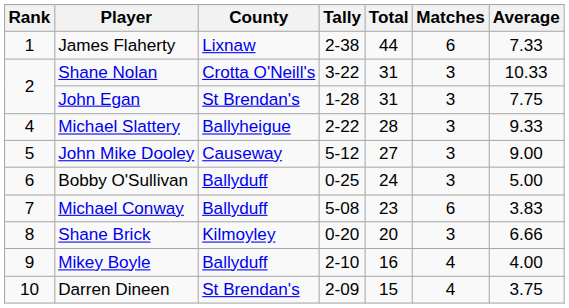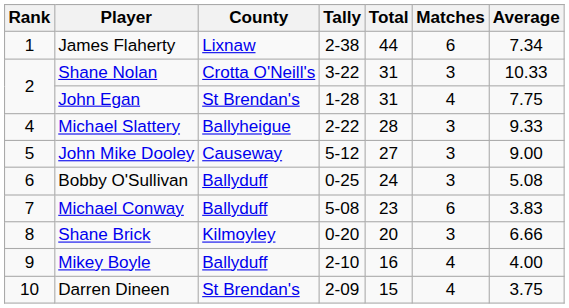James Flaherty | Average: 7.33 -> 7.34
John Egan | Matches: 3 -> 4
Bobby O'Sullivan | Average: 5.00 -> 5.08
